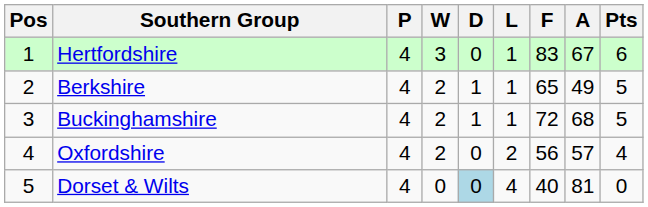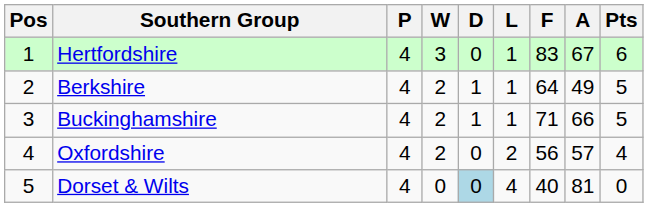Berkshire | F: 65 -> 64
Buckinghamshire | F: 72 -> 71
Buckinghamshire | A: 68 -> 66
